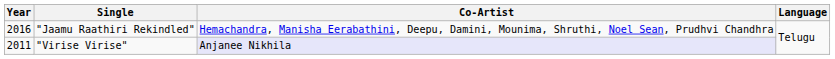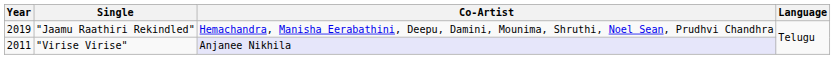"Jaamu Raathiri Rekindled" | Year: 2016 -> 2019
